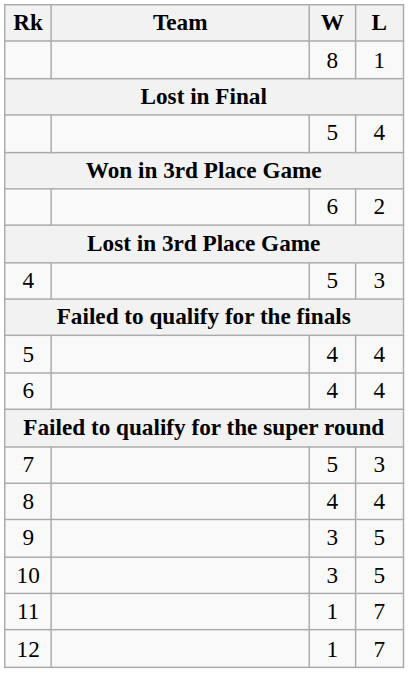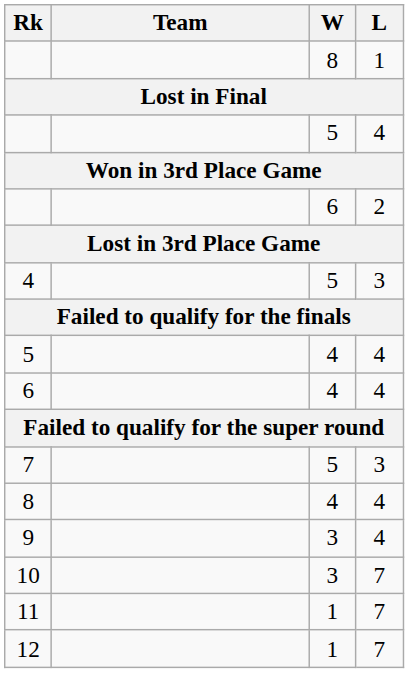9 | L: 5 -> 4
10 | L: 5 -> 7
